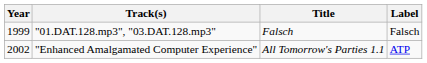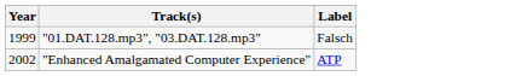- column: Title | Falsch | All Tomorrow's Parties 1.1
